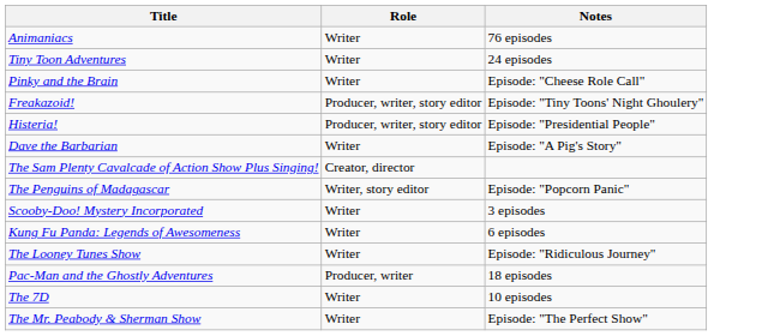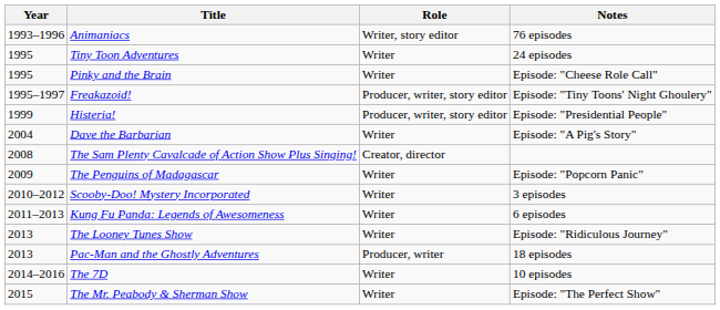+ column: Year | 1993–1996 | 1995 | 1995 | 1995–1997 | 1999 | 2004 | 2008 | 2009 | 2010–2012 | 2011–2013 | 2013 | 2013 | 2014–2016 | 2015
Animaniacs | Role: Writer -> Writer, story editor
The Penguins of Madagascar | Role: Writer, story editor -> Writer
